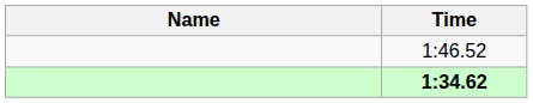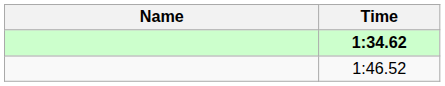rows swapped: 1:34.62 <-> 1:46.52
